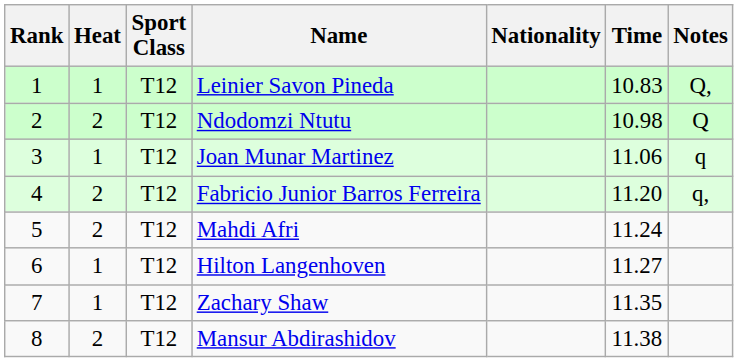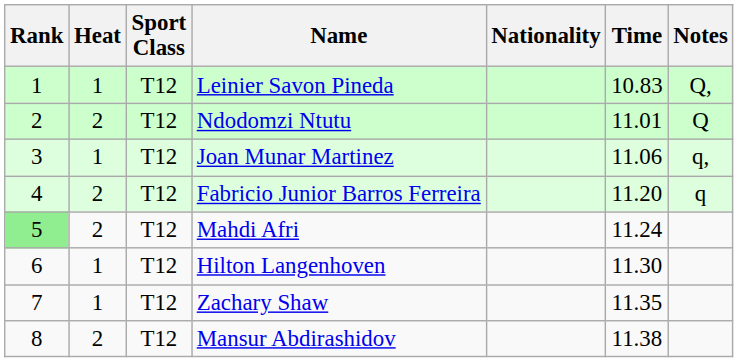Ndodomzi Ntutu | Time: 10.98 -> 11.01
Joan Munar Martinez | Notes: q -> q,
Fabricio Junior Barros Ferreira | Notes: q, -> q
Mahdi Afri | Rank: no background -> lightgreen background
Hilton Langenhoven | Time: 11.27 -> 11.30
